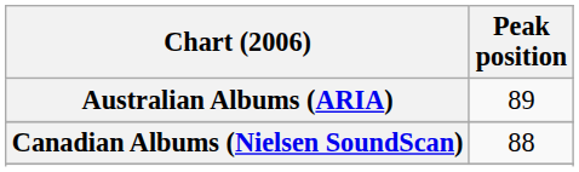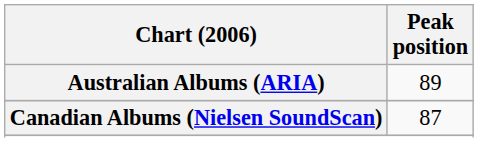Canadian Albums (Nielsen SoundScan) | Peak position: 88 -> 87
